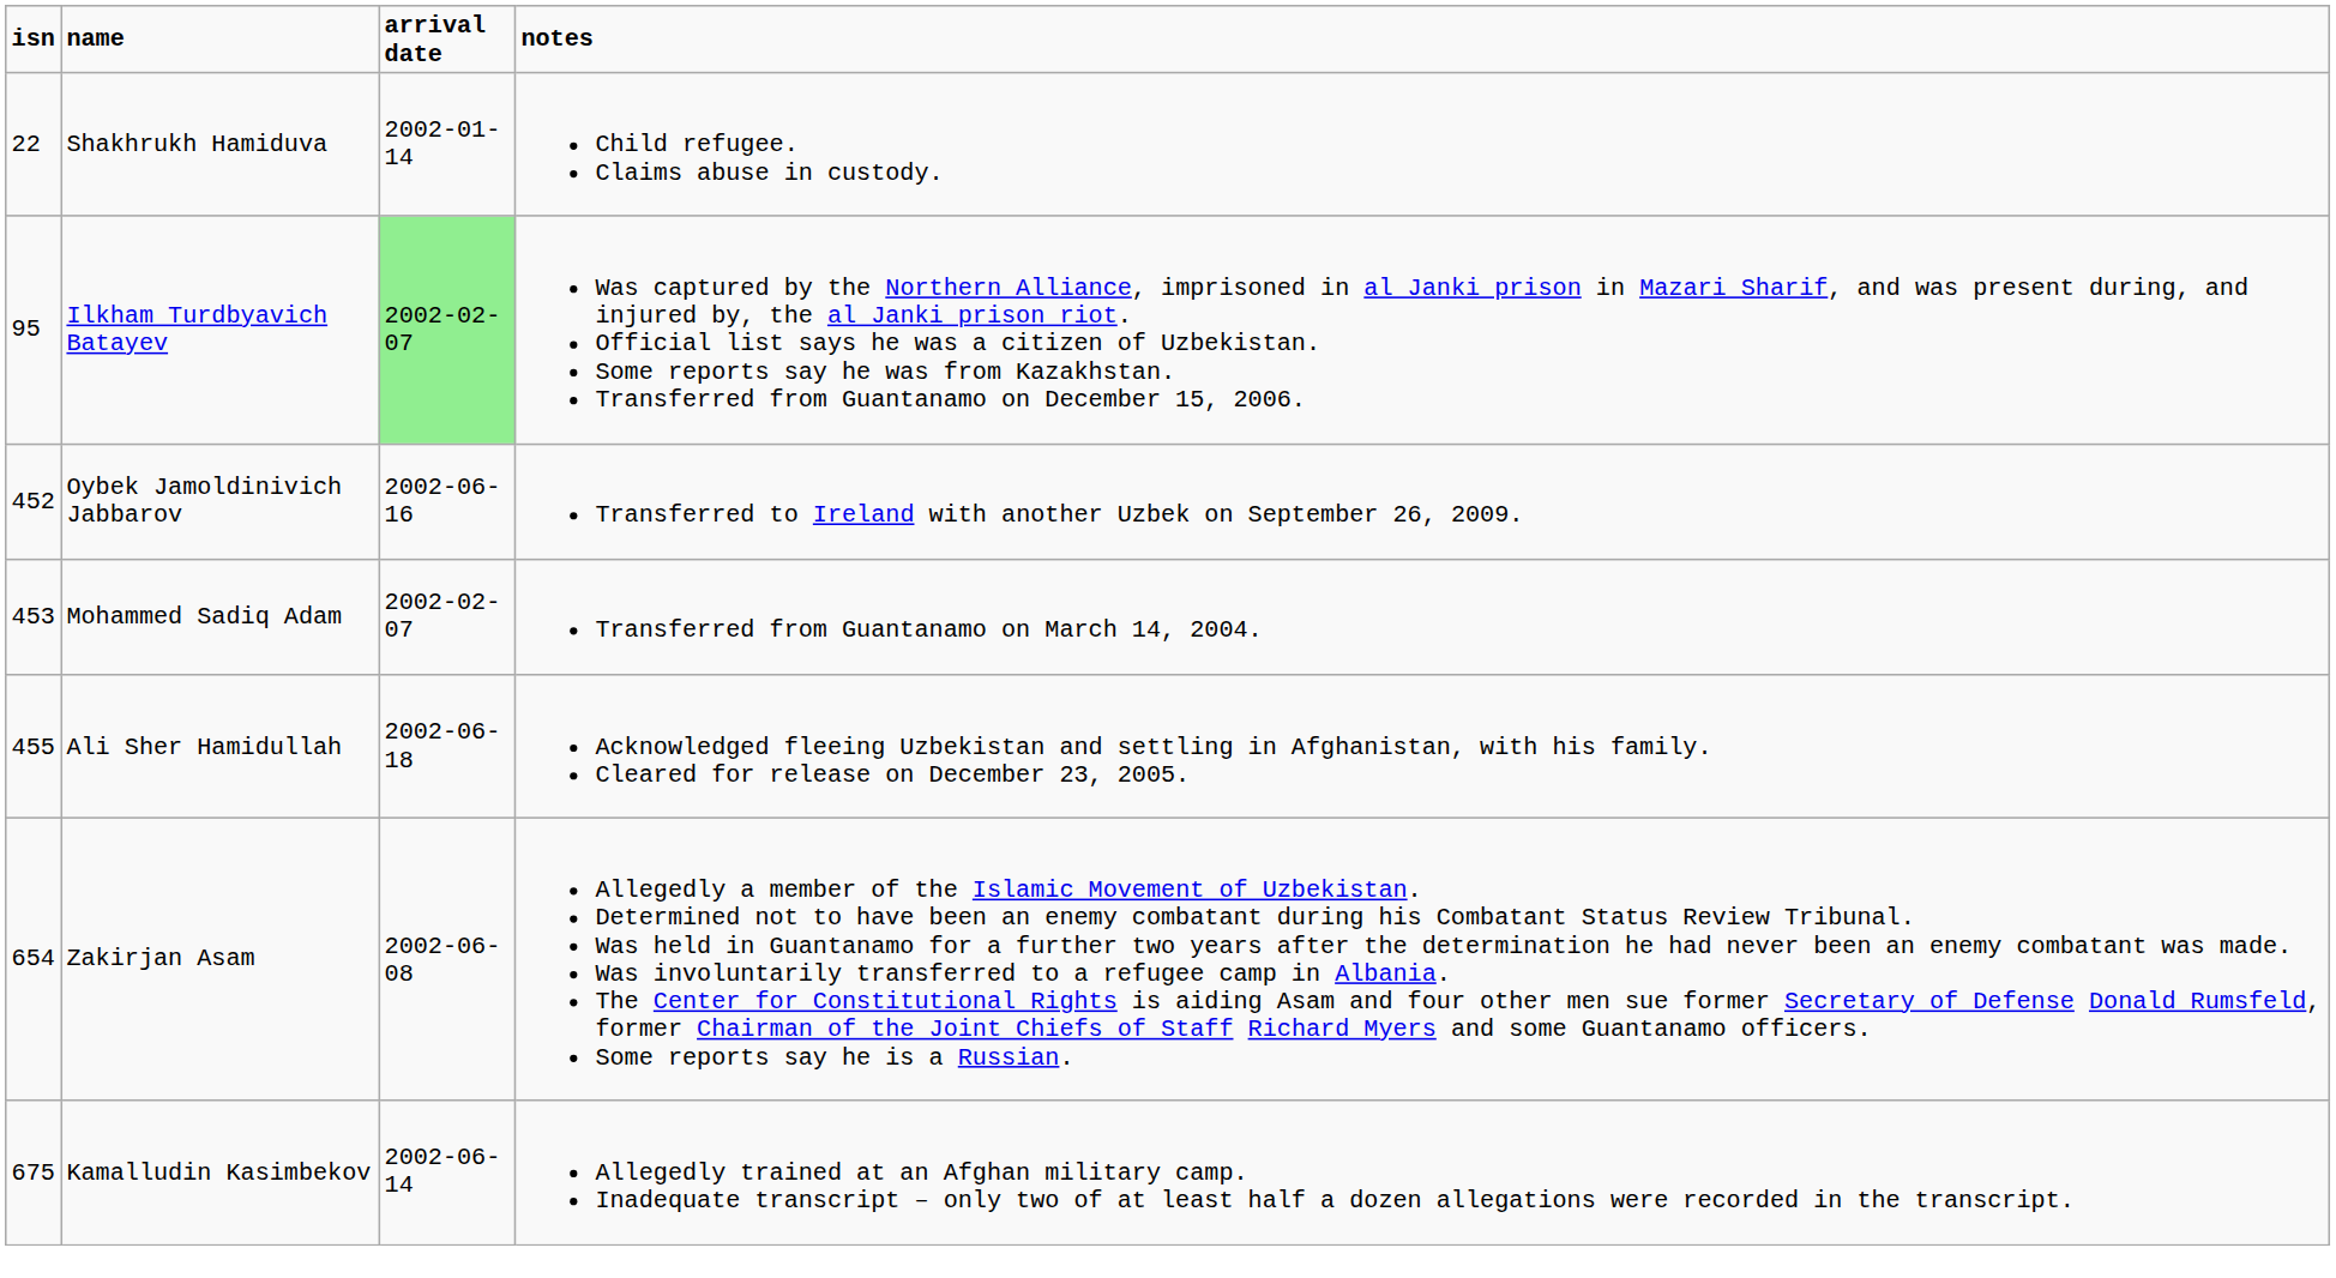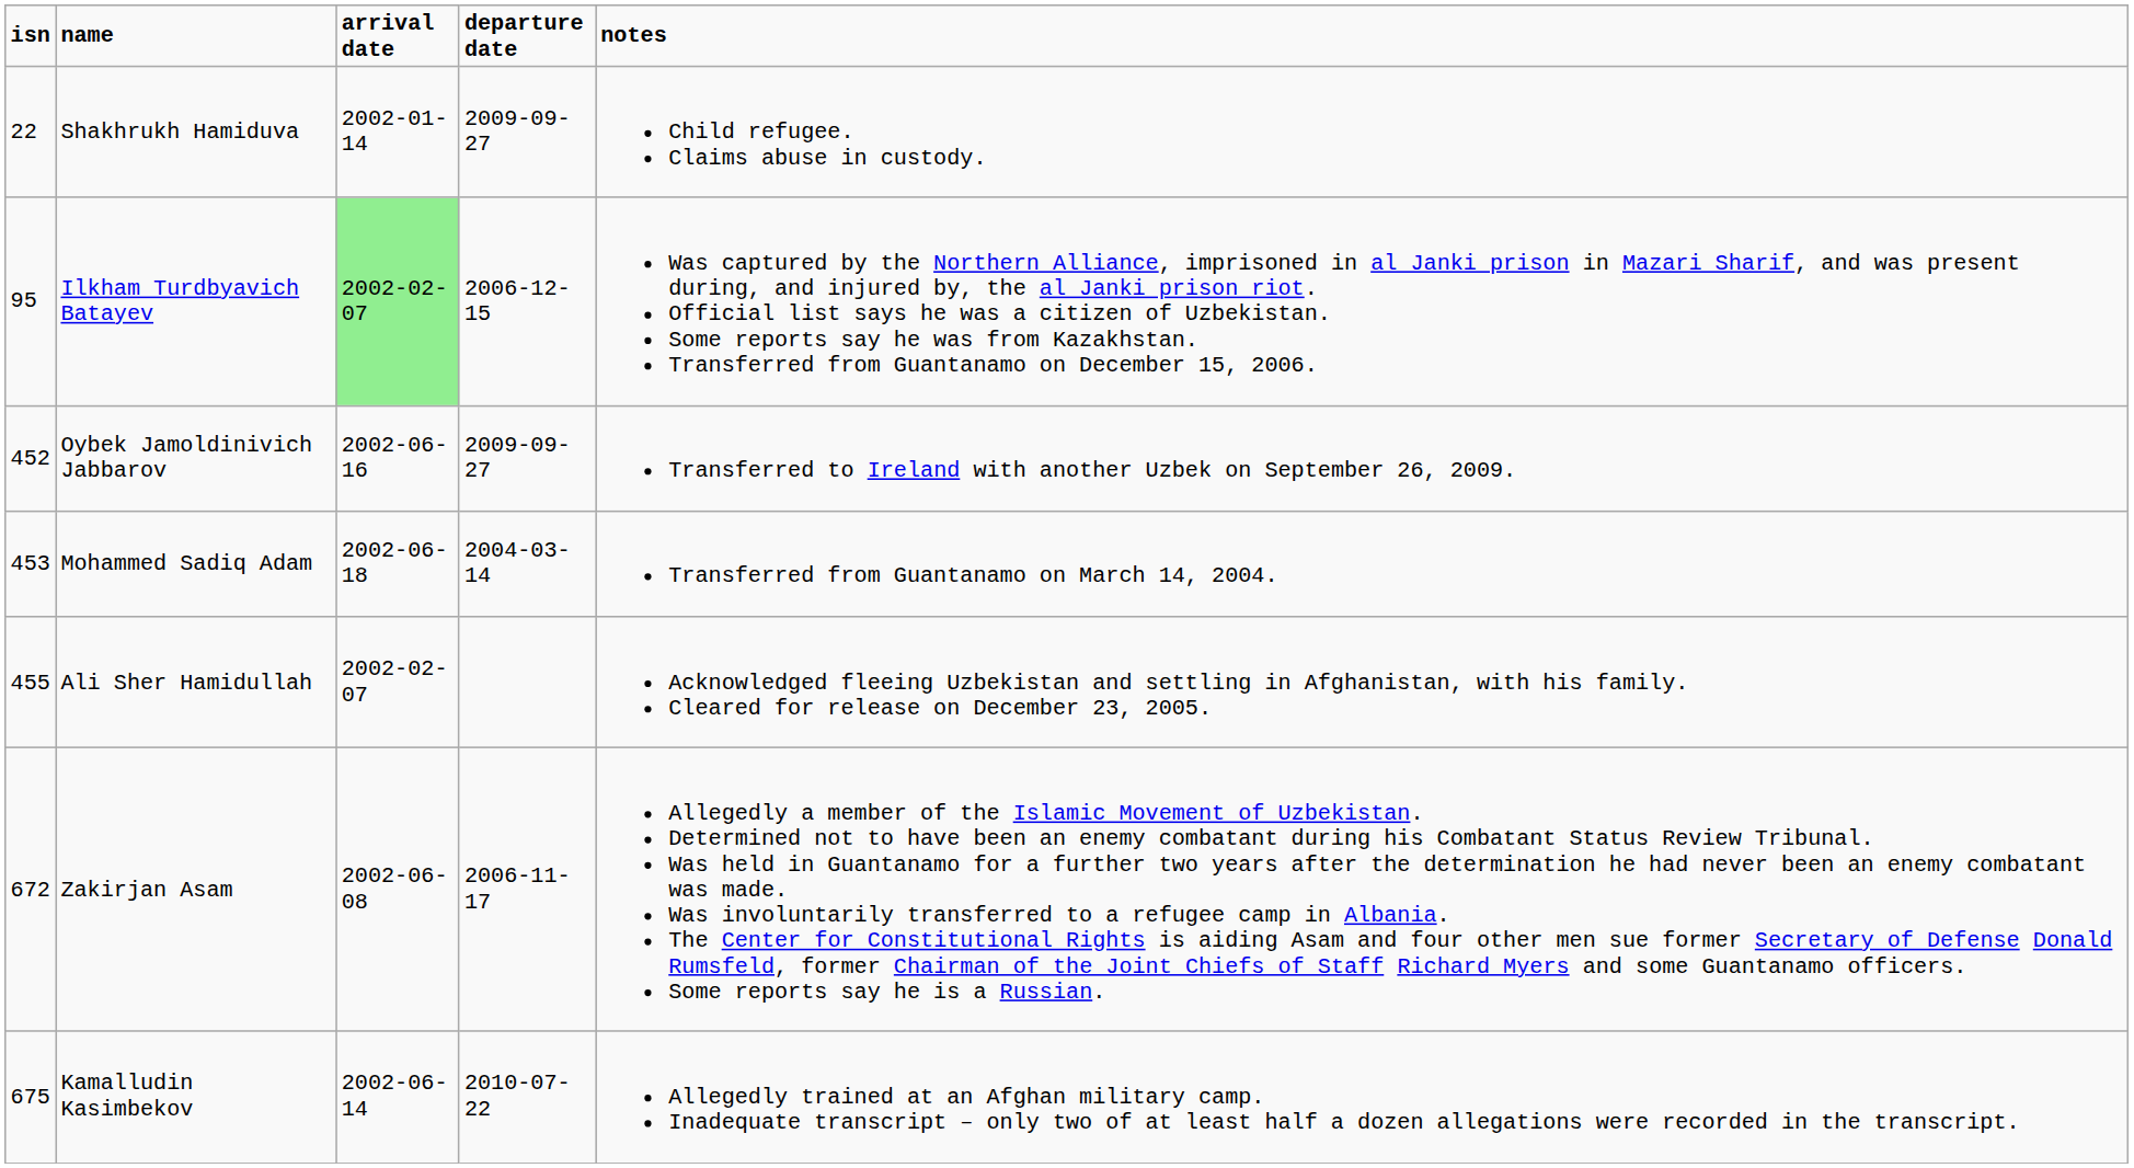+ column: departure date | 2009-09-27 | 2006-12-15 | 2009-09-27 | 2004-03-14 | 2006-11-17 | 2010-07-22
Mohammed Sadiq Adam | arrival date: 2002-02-07 -> 2002-06-18
Ali Sher Hamidullah | arrival date: 2002-06-18 -> 2002-02-07
Zakirjan Asam | isn: 654 -> 672
